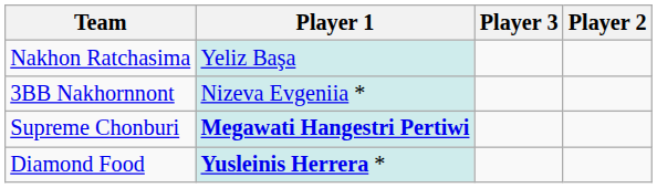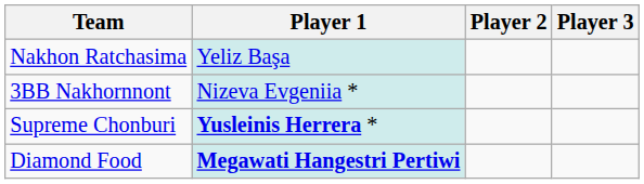columns swapped: Player 2 <-> Player 3
Supreme Chonburi | Player 1: Megawati Hangestri Pertiwi -> Yusleinis Herrera *
Diamond Food | Player 1: Yusleinis Herrera * -> Megawati Hangestri Pertiwi
